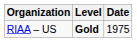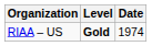RIAA – US | Date: 1975 -> 1974
